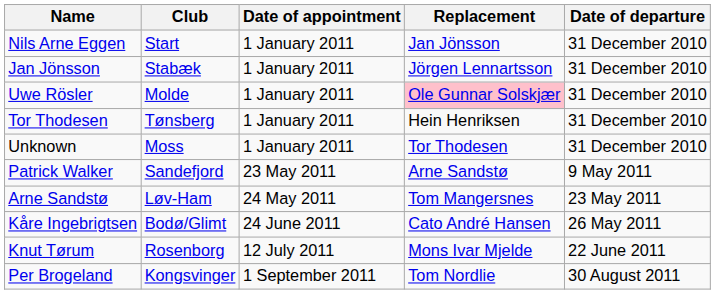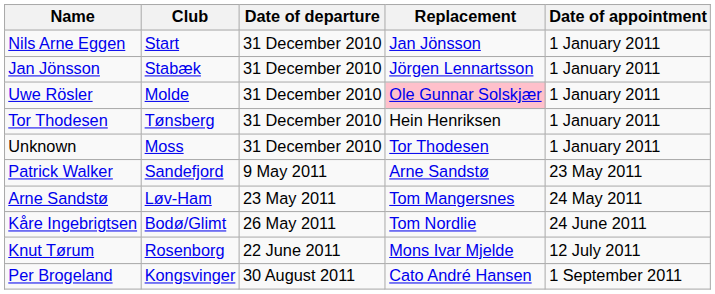columns swapped: Date of departure <-> Date of appointment
Kåre Ingebrigtsen | Replacement: Cato André Hansen -> Tom Nordlie
Per Brogeland | Replacement: Tom Nordlie -> Cato André Hansen
